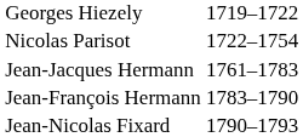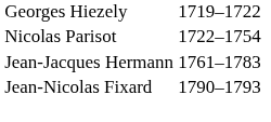- row: Jean-François Hermann | 1783–1790
